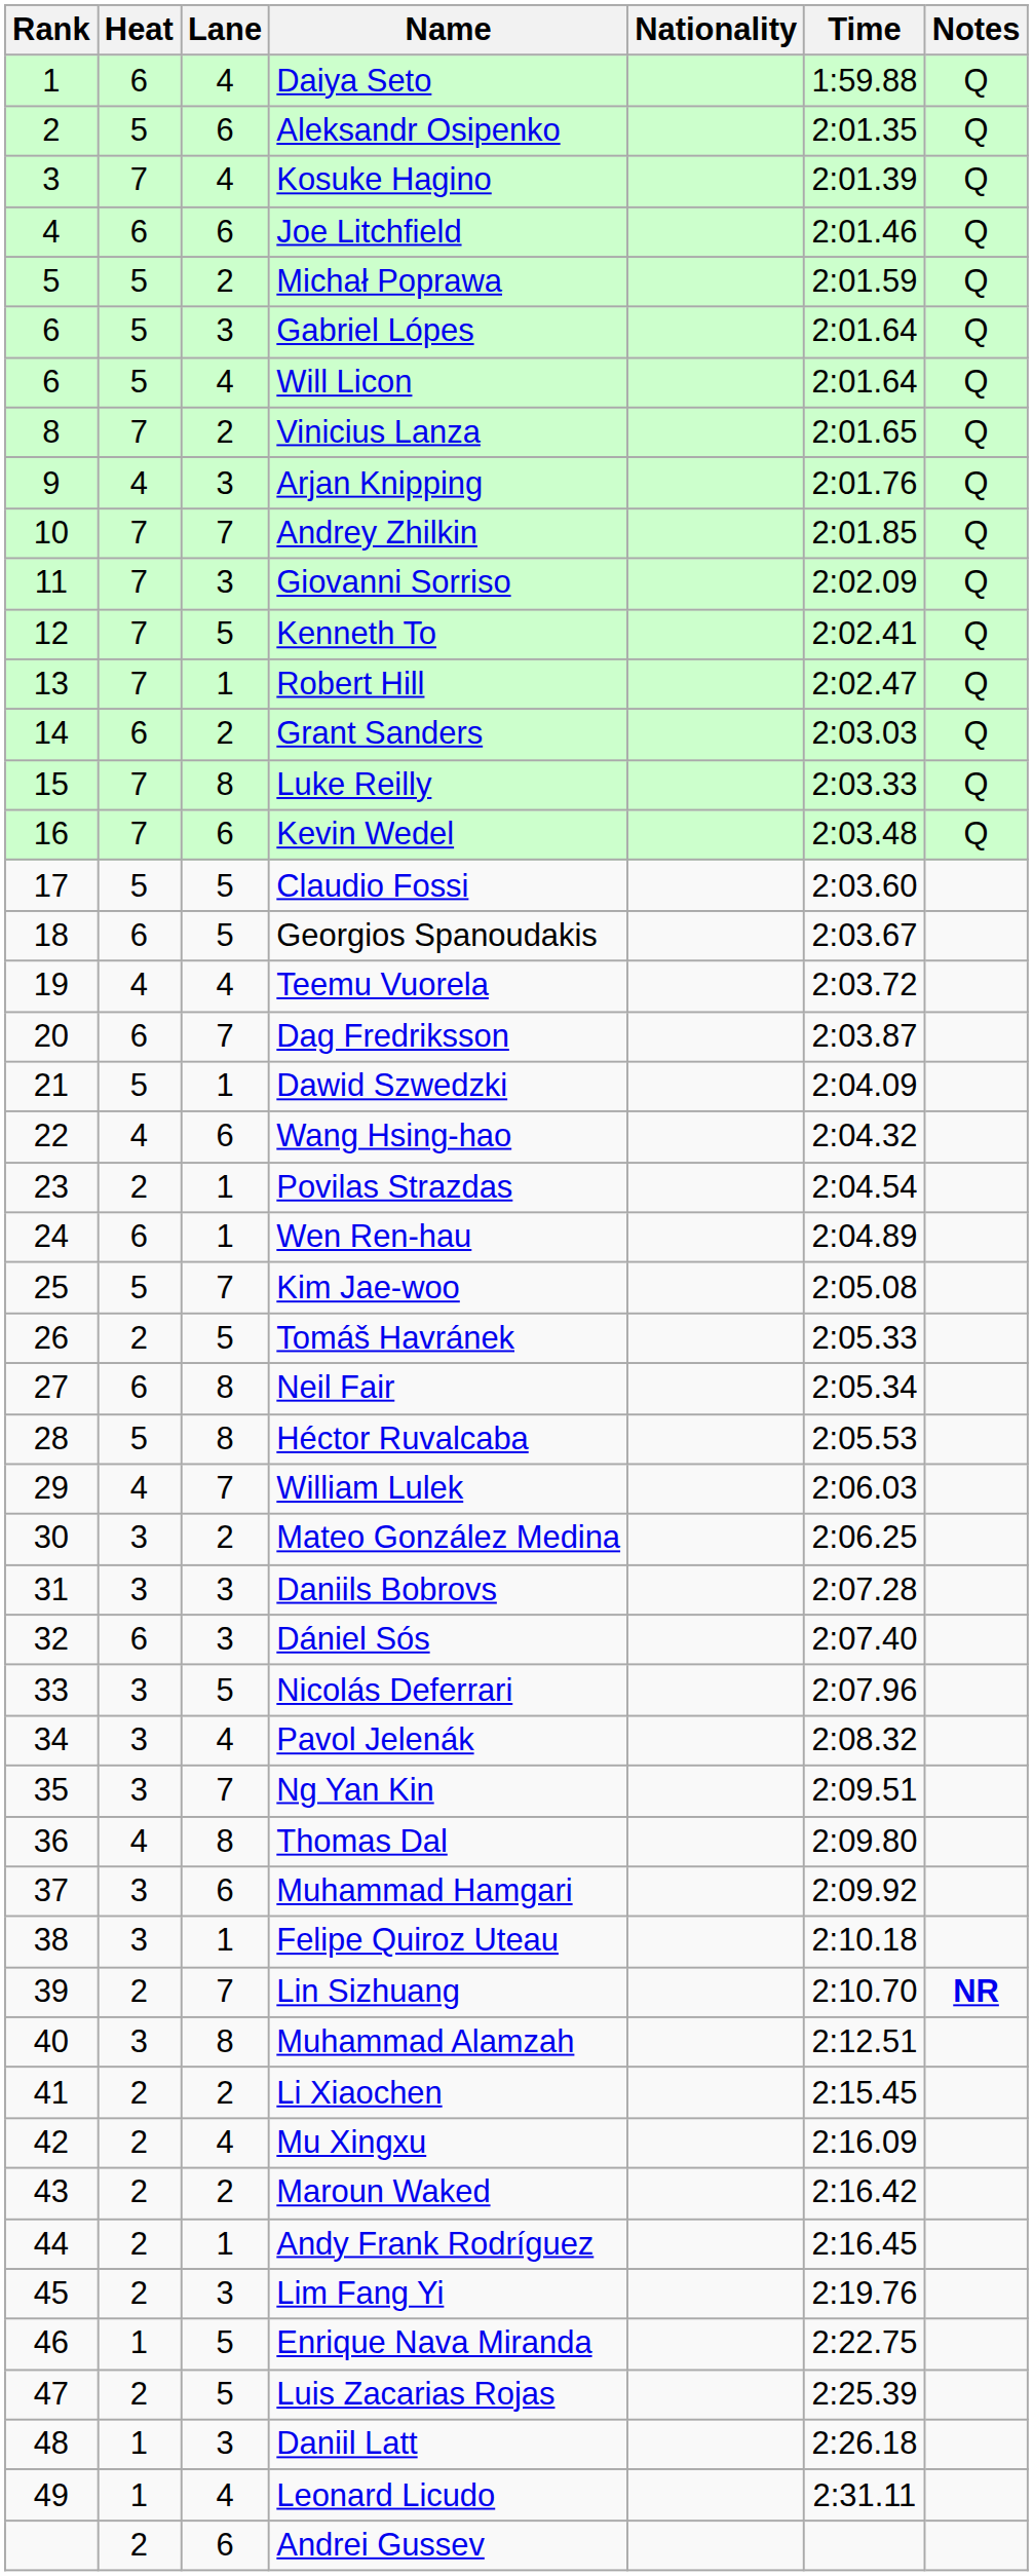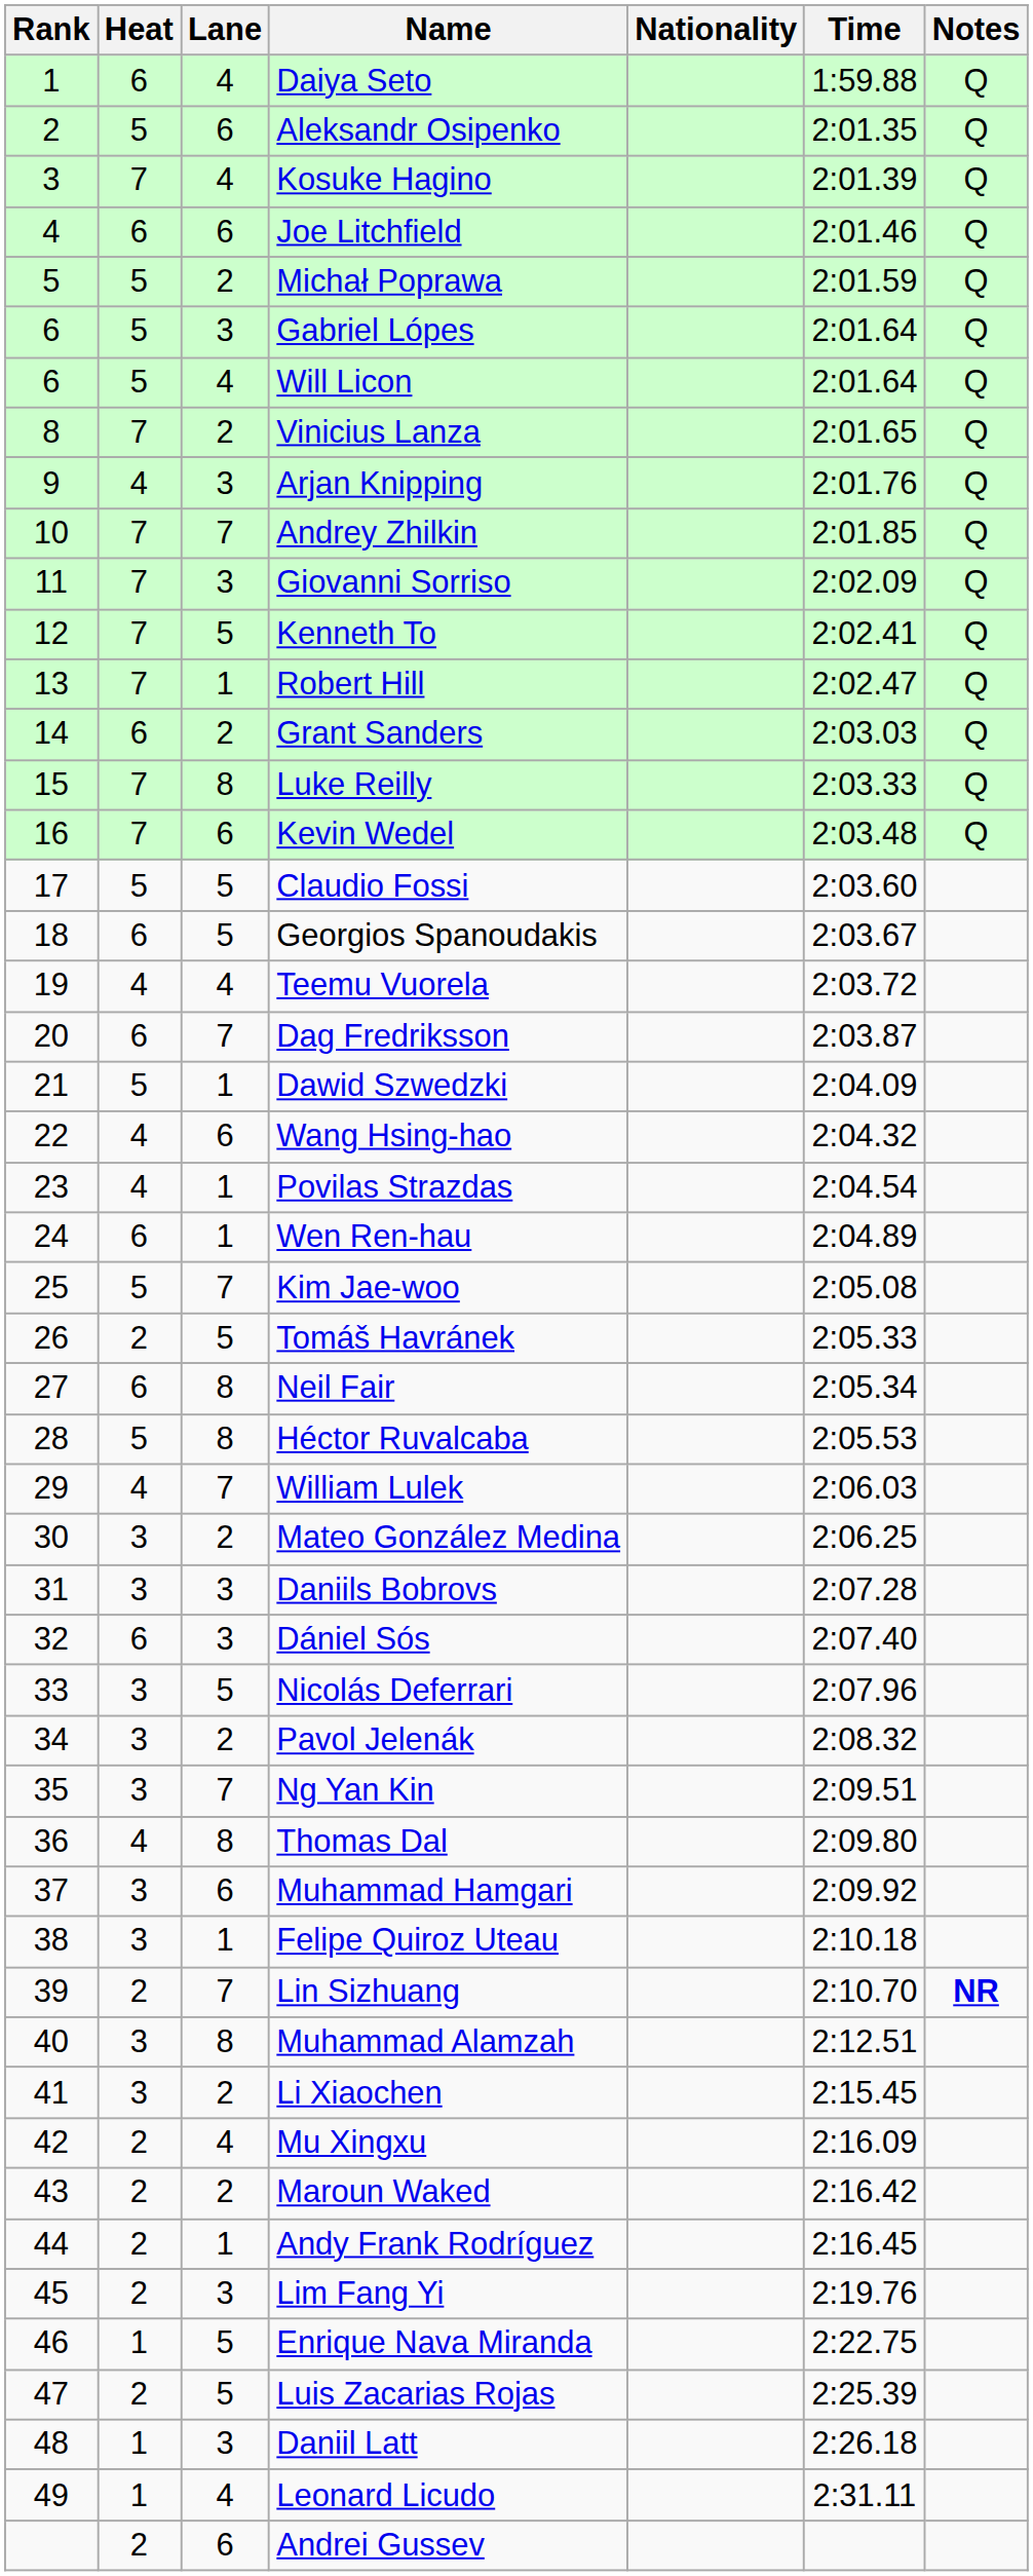Povilas Strazdas | Heat: 2 -> 4
Pavol Jelenák | Lane: 4 -> 2
Li Xiaochen | Heat: 2 -> 3
